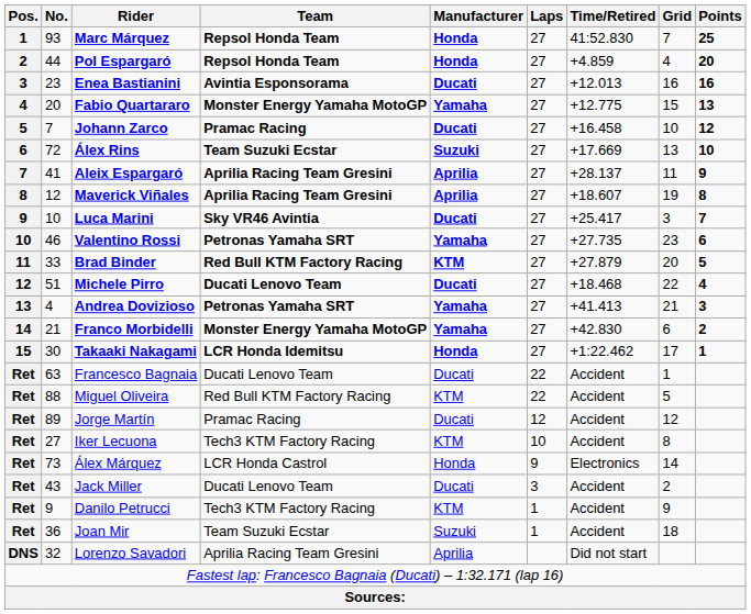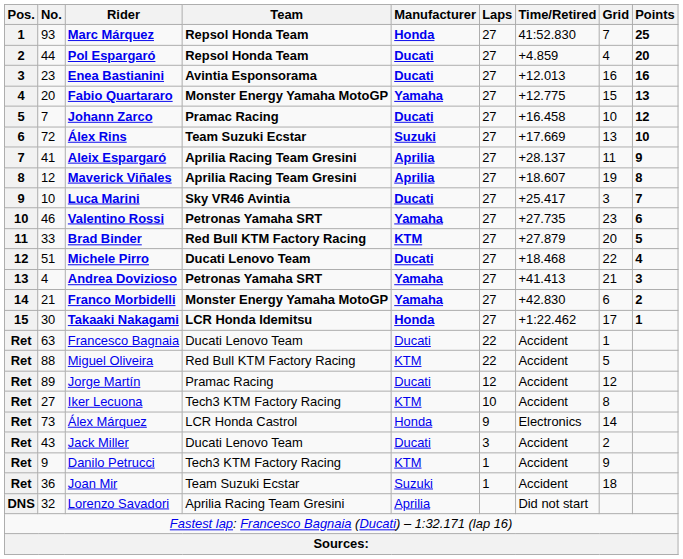Pol Espargaró | Manufacturer: Honda -> Ducati
